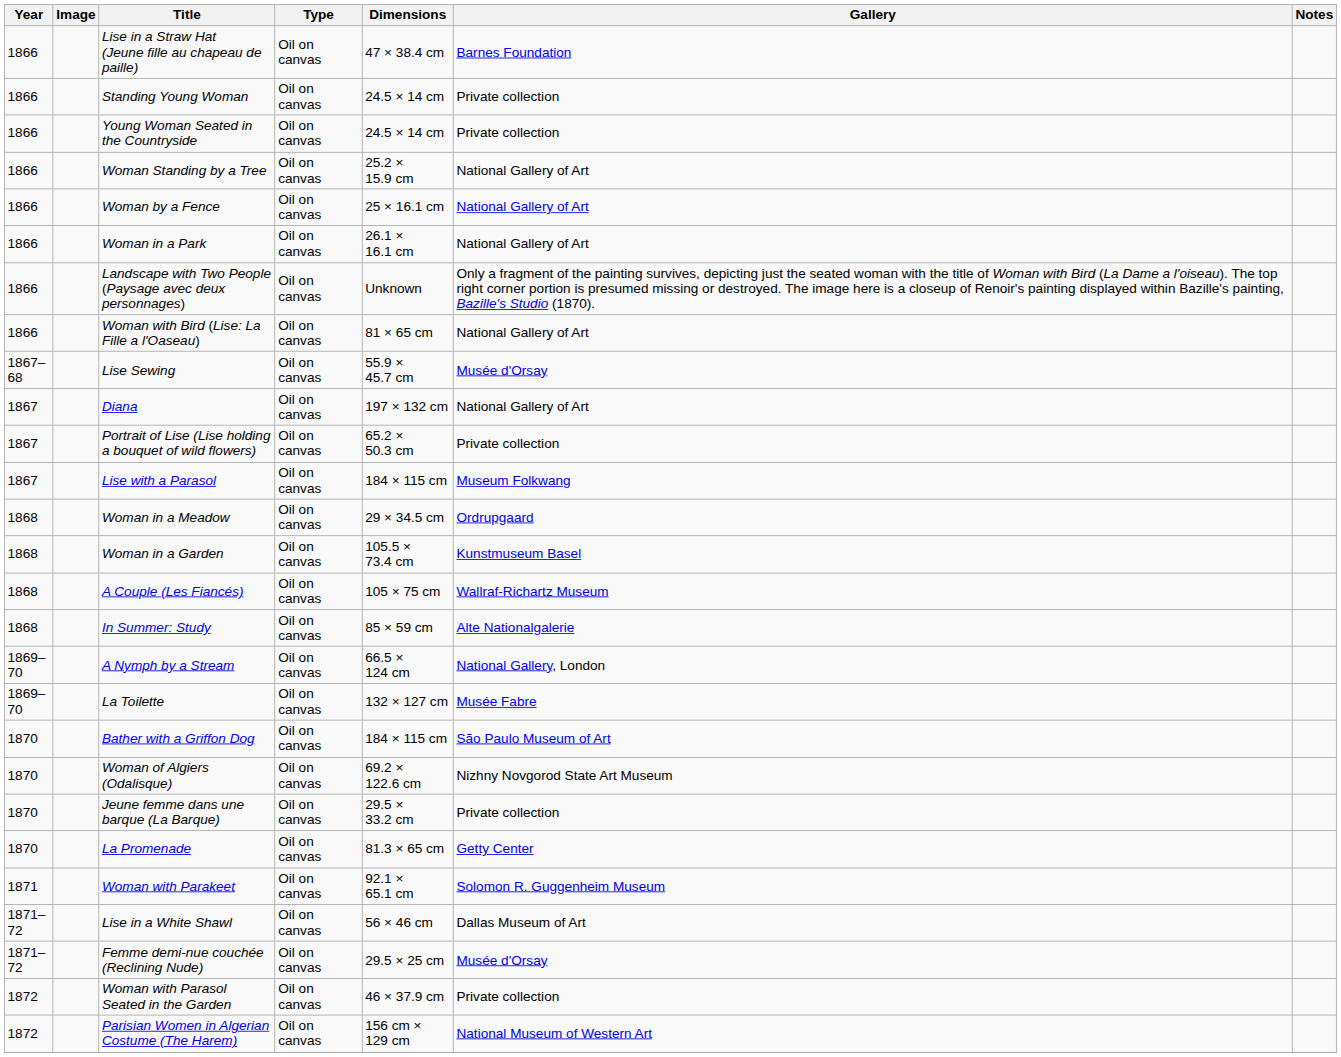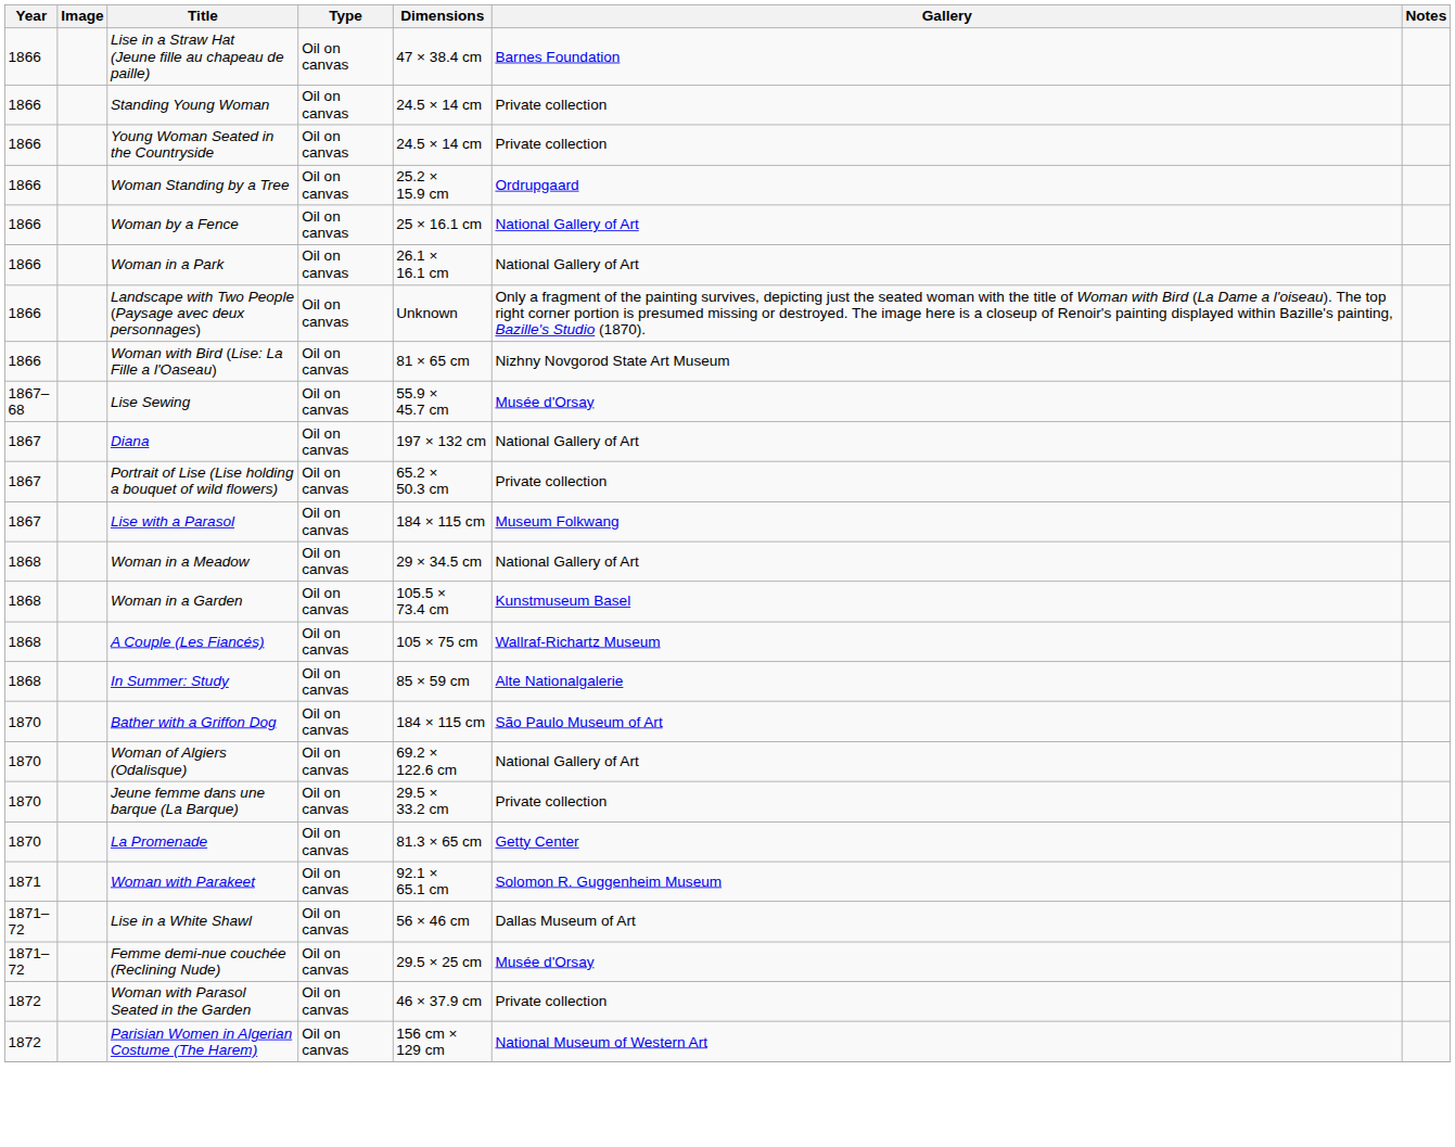Woman Standing by a Tree | Gallery: National Gallery of Art -> Ordrupgaard
Woman with Bird (Lise: La Fille a l'Oaseau) | Gallery: National Gallery of Art -> Nizhny Novgorod State Art Museum
Woman in a Meadow | Gallery: Ordrupgaard -> National Gallery of Art
- row: 1869–70 | A Nymph by a Stream | Oil on canvas | 66.5 × 124 cm | National Gallery, London
- row: 1869–70 | La Toilette | Oil on canvas | 132 × 127 cm | Musée Fabre
Woman of Algiers (Odalisque) | Gallery: Nizhny Novgorod State Art Museum -> National Gallery of Art
